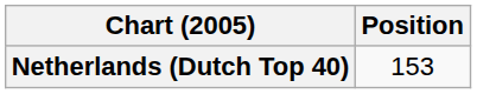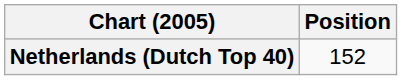Netherlands (Dutch Top 40) | Position: 153 -> 152
